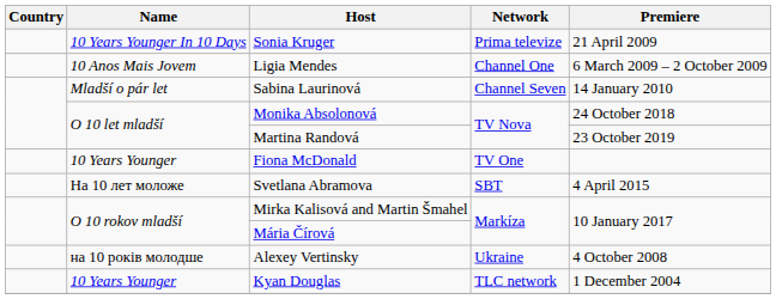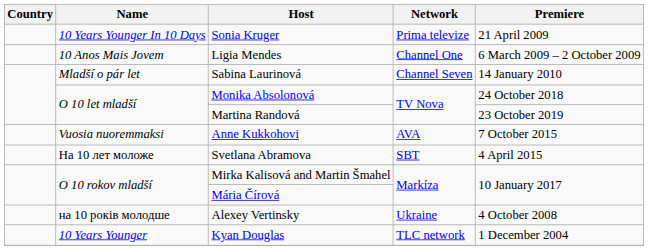+ row: Vuosia nuoremmaksi | Anne Kukkohovi | AVA | 7 October 2015
- row: 10 Years Younger | Fiona McDonald | TV One
